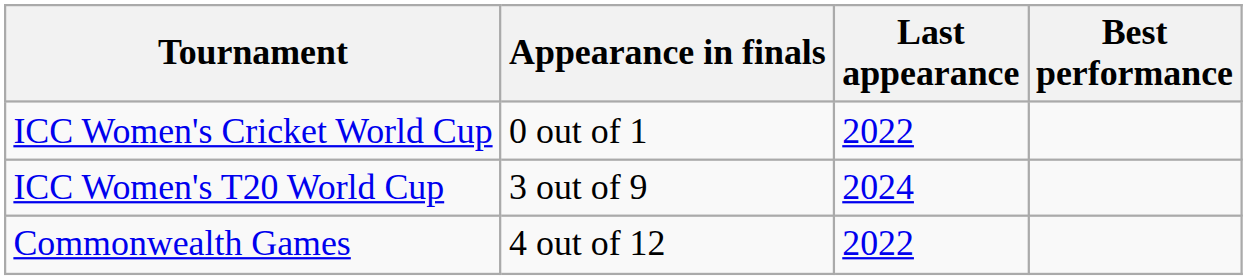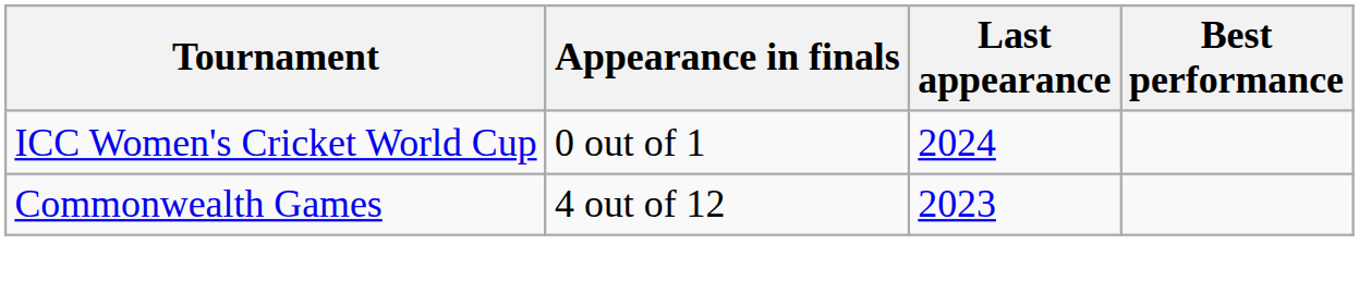ICC Women's Cricket World Cup | Last appearance: 2022 -> 2024
- row: ICC Women's T20 World Cup | 3 out of 9 | 2024
Commonwealth Games | Last appearance: 2022 -> 2023
